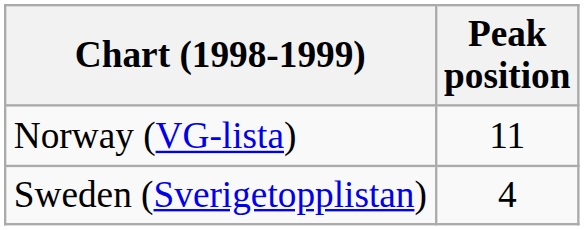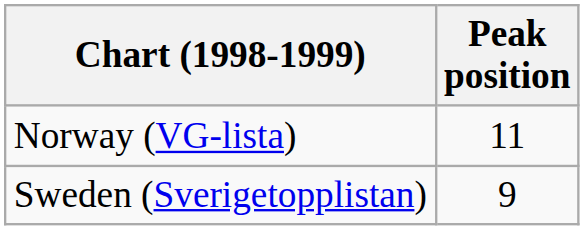Sweden (Sverigetopplistan) | Peak position: 4 -> 9
